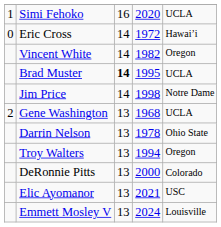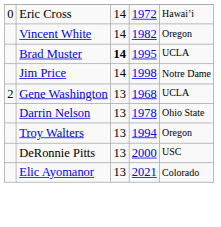- row: 1 | Simi Fehoko | 16 | 2020 | UCLA
DeRonnie Pitts | column 5: Colorado -> USC
Elic Ayomanor | column 5: USC -> Colorado
- row: Emmett Mosley V | 13 | 2024 | Louisville
